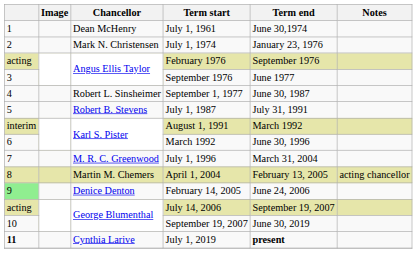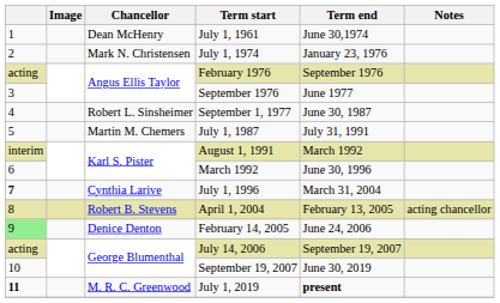July 1, 1987 | Chancellor: Robert B. Stevens -> Martin M. Chemers
July 1, 1996 | column 1: normal -> bold
July 1, 1996 | Chancellor: M. R. C. Greenwood -> Cynthia Larive
April 1, 2004 | Chancellor: Martin M. Chemers -> Robert B. Stevens
July 1, 2019 | Chancellor: Cynthia Larive -> M. R. C. Greenwood
